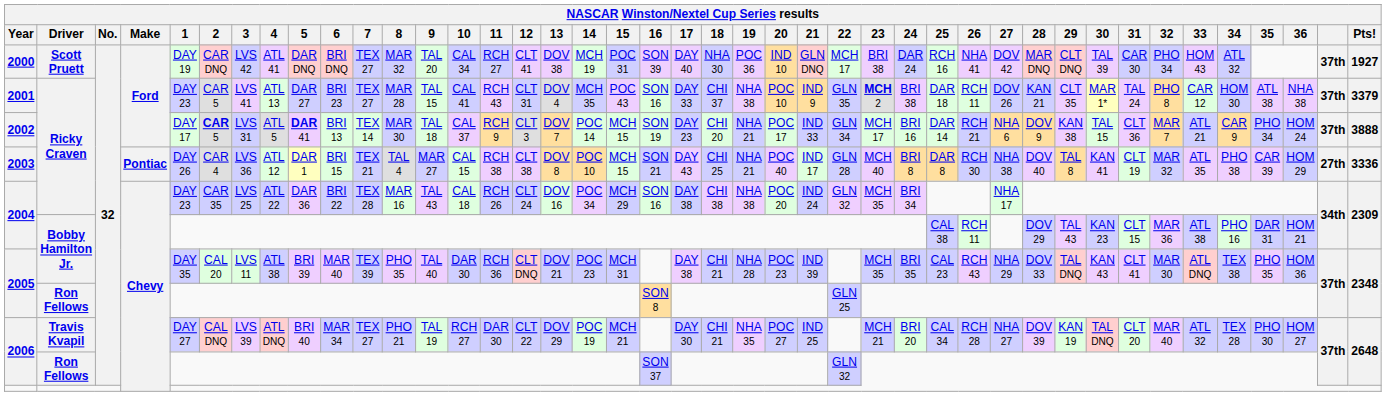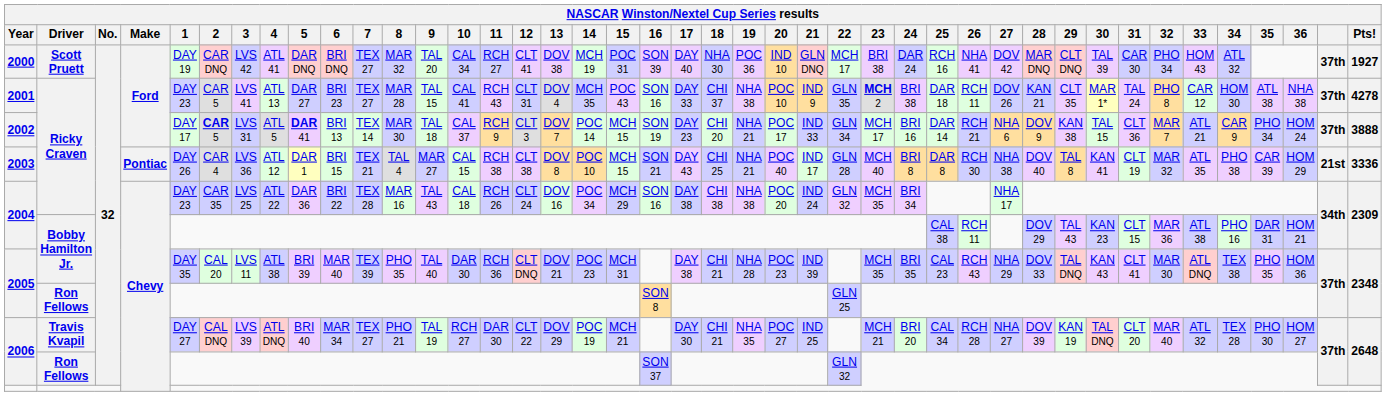2001 | Pts!: 3379 -> 4278
2003 | column 41: 27th -> 21st
